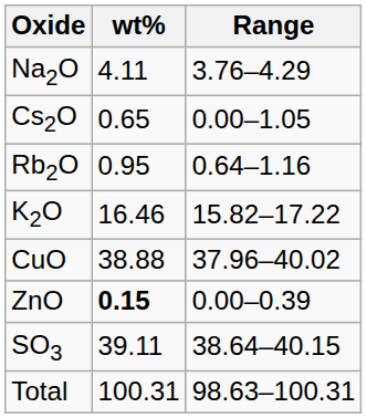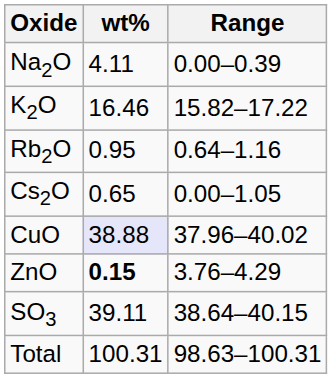Na2O | Range: 3.76–4.29 -> 0.00–0.39
rows swapped: K2O <-> Cs2O
CuO | wt%: no background -> lavender background
ZnO | Range: 0.00–0.39 -> 3.76–4.29
